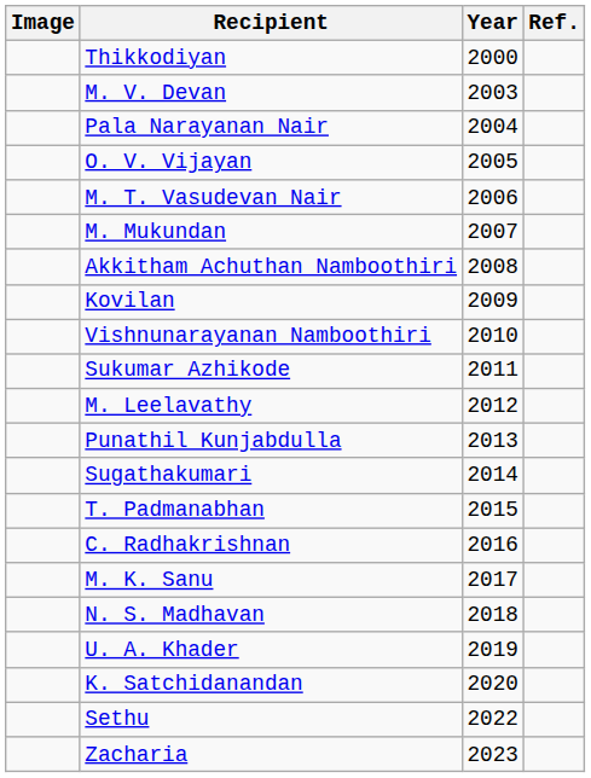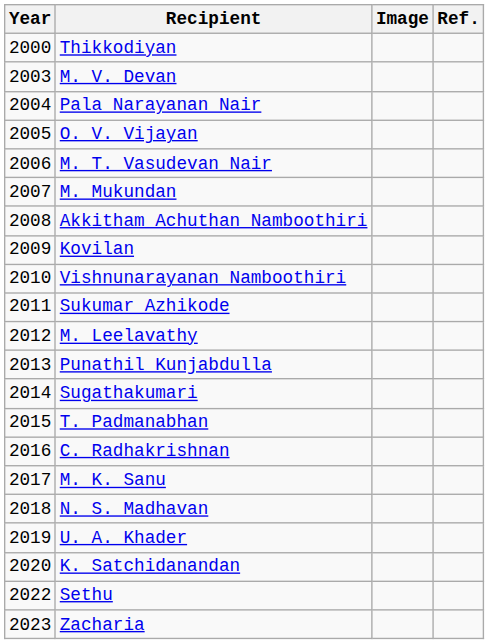columns swapped: Year <-> Image
